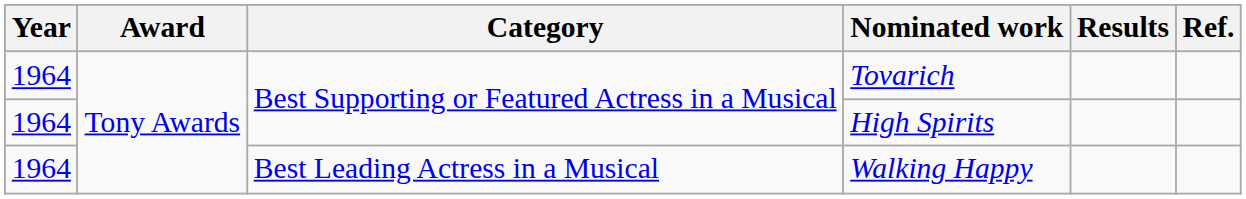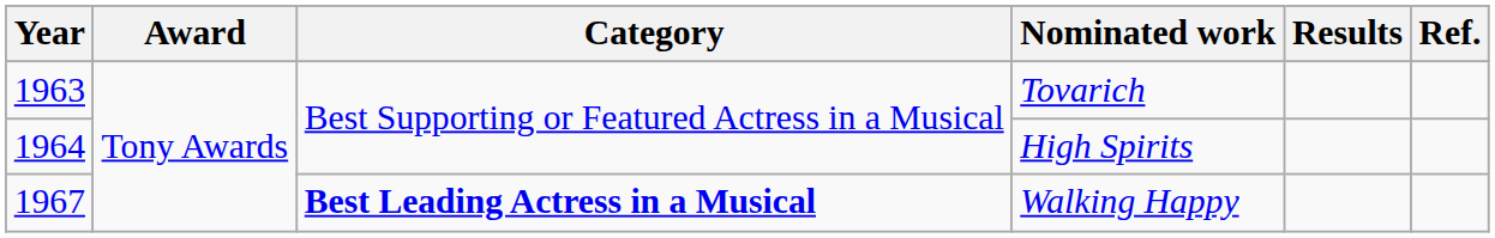Tovarich | Year: 1964 -> 1963
Walking Happy | Year: 1964 -> 1967
Walking Happy | Category: normal -> bold
